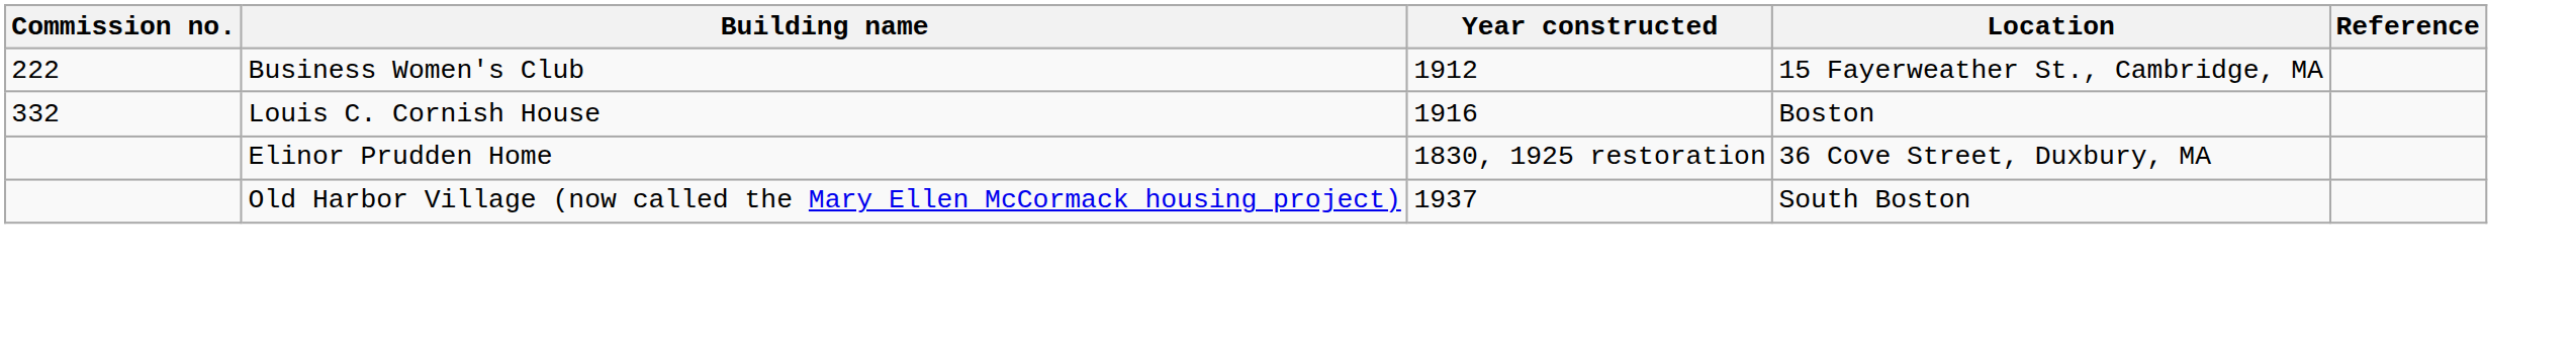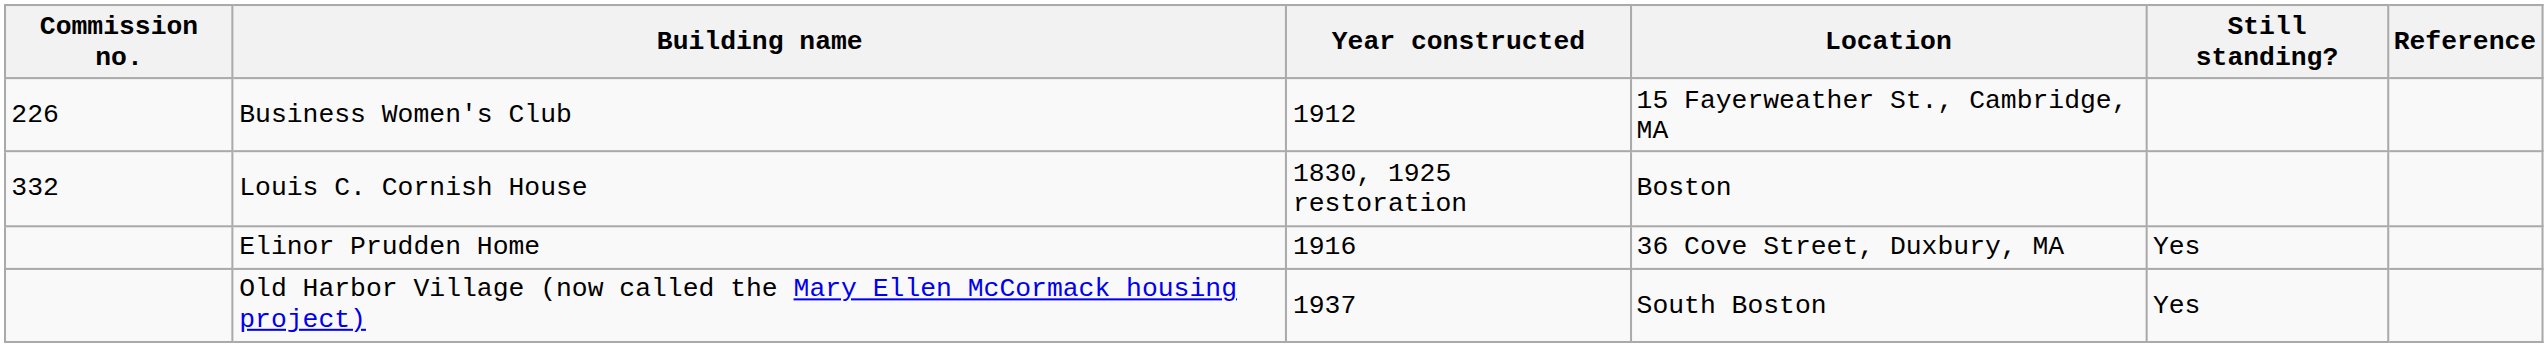+ column: Still standing? | Yes | Yes
Business Women's Club | Commission no.: 222 -> 226
Louis C. Cornish House | Year constructed: 1916 -> 1830, 1925 restoration
Elinor Prudden Home | Year constructed: 1830, 1925 restoration -> 1916
